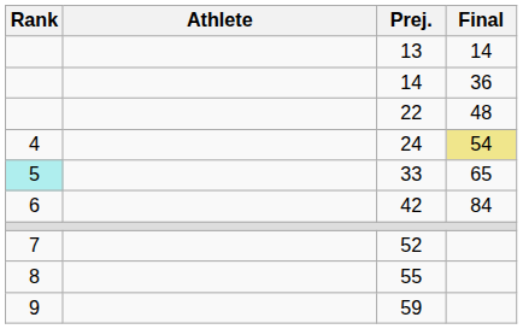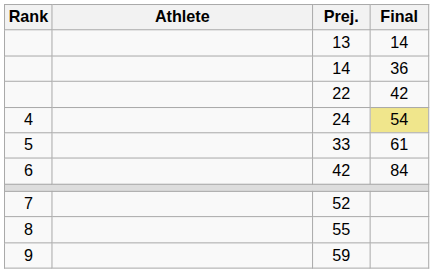22 | Final: 48 -> 42
33 | Rank: paleturquoise background -> no background
33 | Final: 65 -> 61
